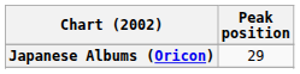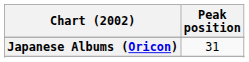Japanese Albums (Oricon) | Peak position: 29 -> 31
